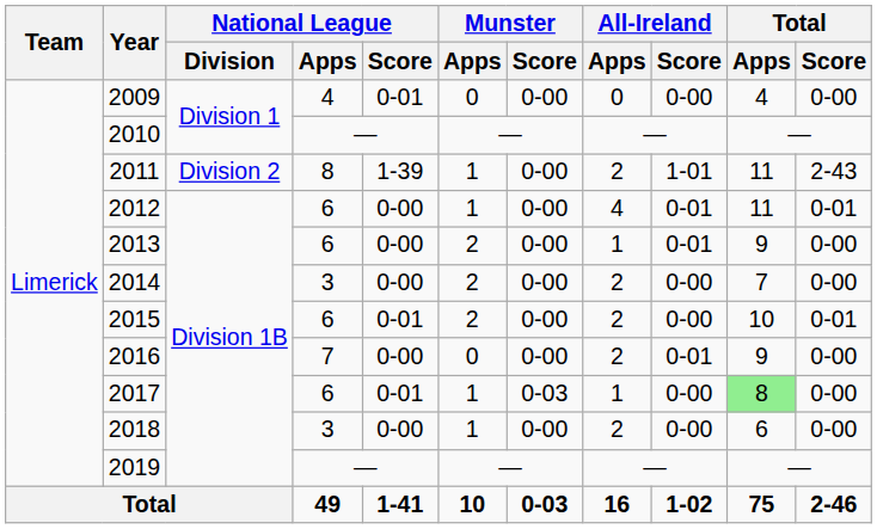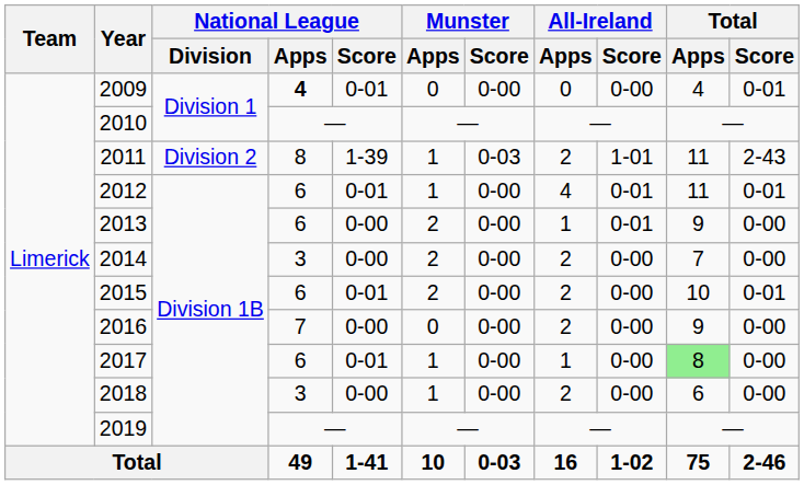2009 | National League / Apps: normal -> bold
2009 | Total / Score: 0-00 -> 0-01
2011 | Munster / Score: 0-00 -> 0-03
2012 | National League / Score: 0-00 -> 0-01
2016 | All-Ireland / Score: 0-01 -> 0-00
2017 | Munster / Score: 0-03 -> 0-00
